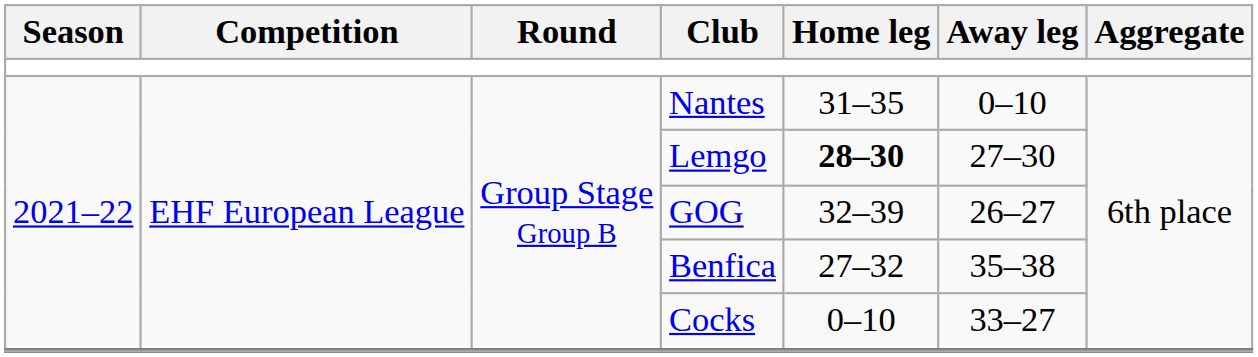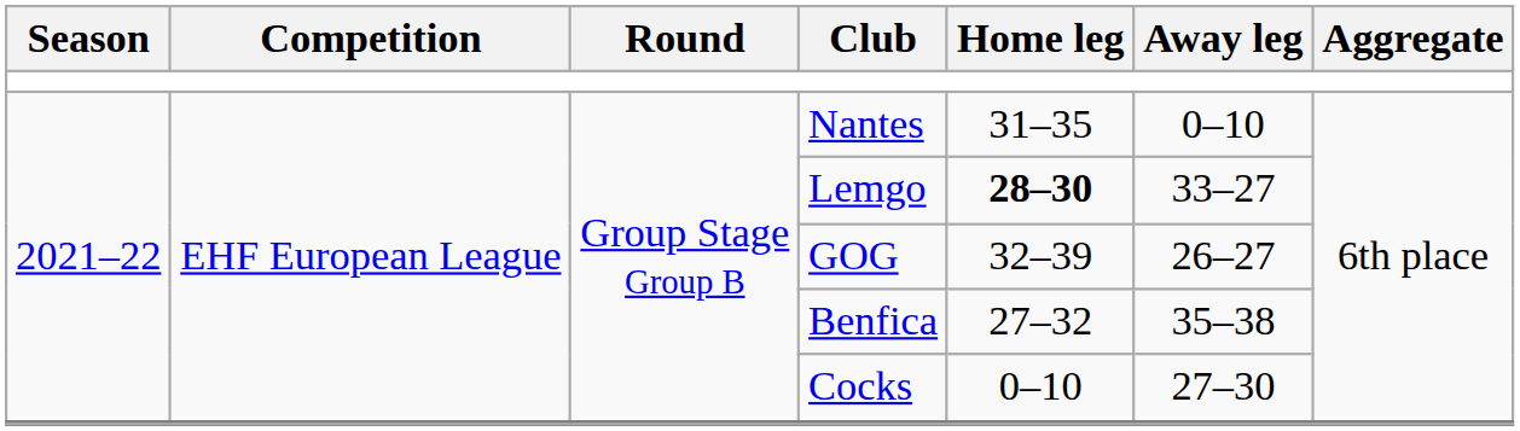Lemgo | Away leg: 27–30 -> 33–27
Cocks | Away leg: 33–27 -> 27–30
